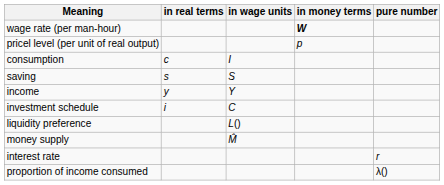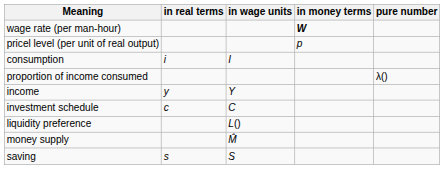consumption | in real terms: c -> i
rows swapped: saving <-> proportion of income consumed
investment schedule | in real terms: i -> c
- row: interest rate | r
